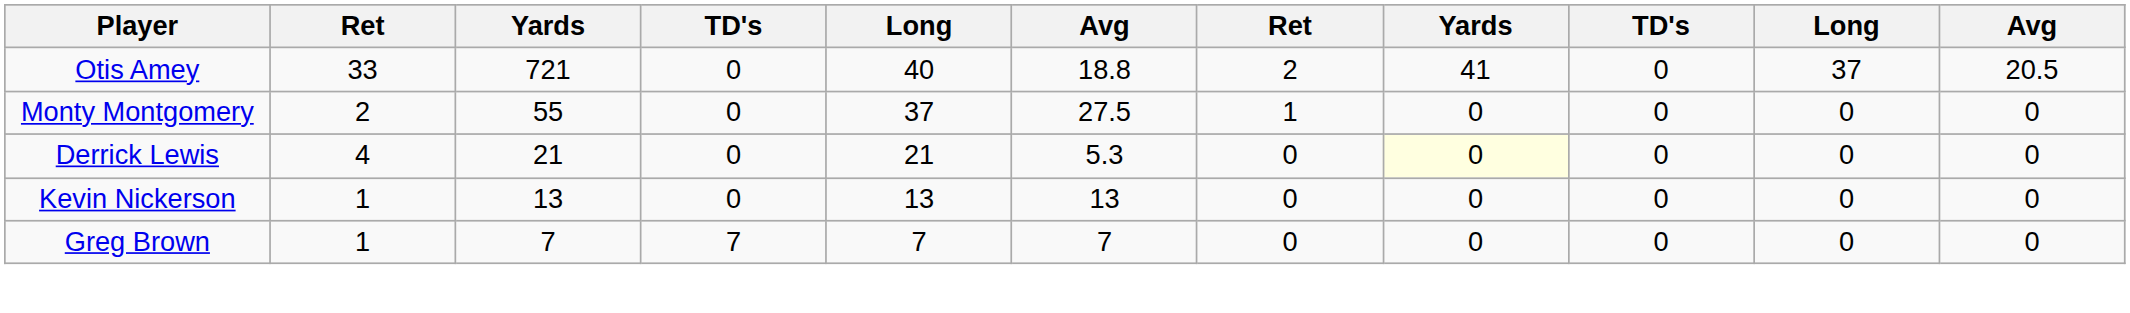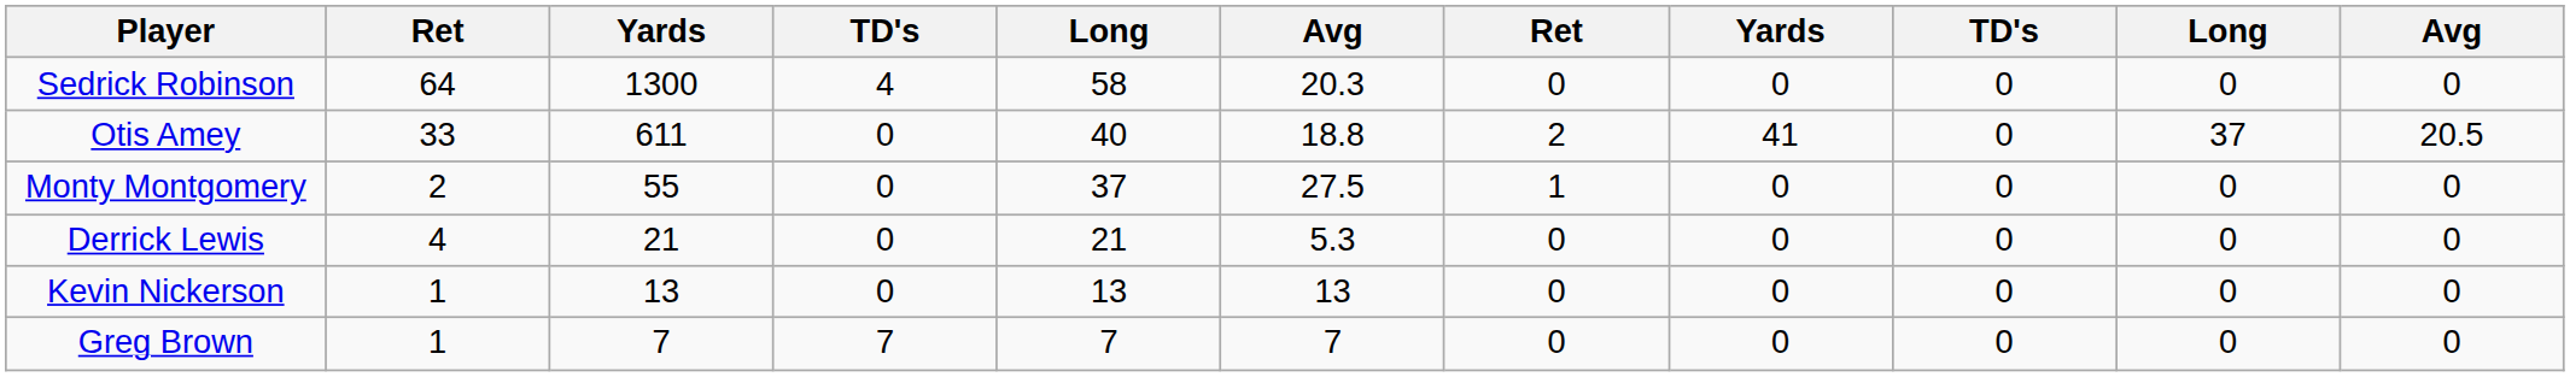+ row: Sedrick Robinson | 64 | 1300 | 4 | 58 | 20.3 | 0 | 0 | 0 | 0 | 0
Otis Amey | column 3: 721 -> 611
Derrick Lewis | column 8: lightyellow background -> no background
